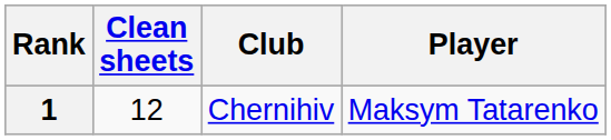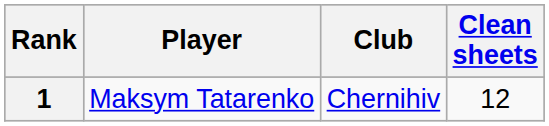columns swapped: Player <-> Clean sheets
